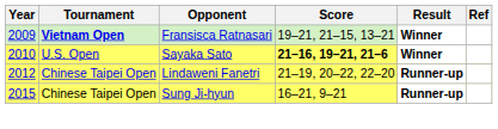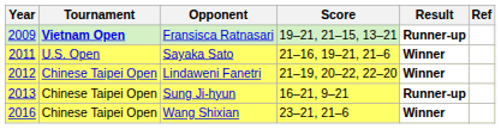Fransisca Ratnasari | Result: Winner -> Runner-up
Sayaka Sato | Year: 2010 -> 2011
Sayaka Sato | Score: bold -> normal
Lindaweni Fanetri | Result: Runner-up -> Winner
Sung Ji-hyun | Year: 2015 -> 2013
+ row: 2016 | Chinese Taipei Open | Wang Shixian | 23–21, 21–6 | Winner
